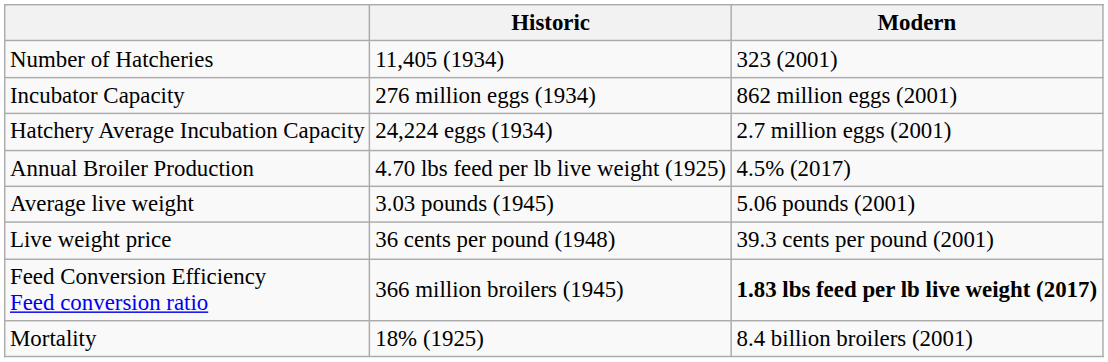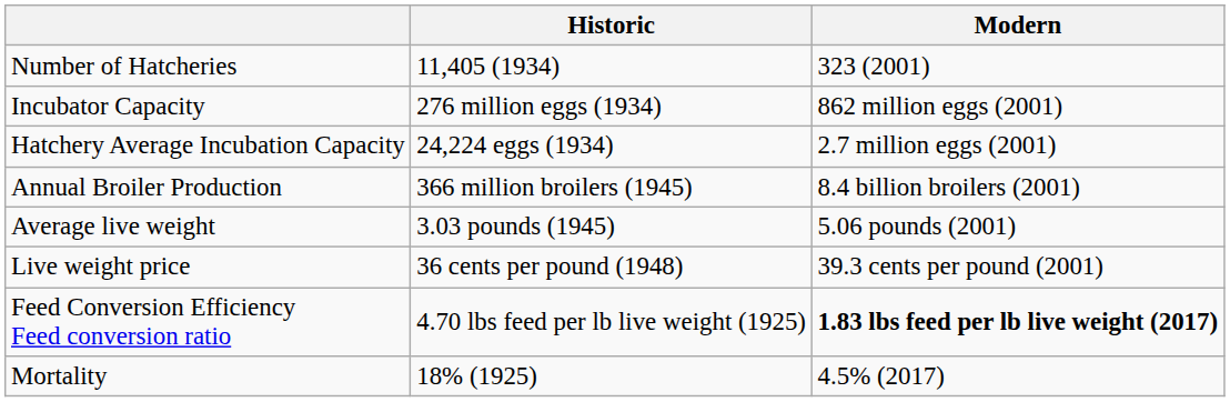Annual Broiler Production | Historic: 4.70 lbs feed per lb live weight (1925) -> 366 million broilers (1945)
Annual Broiler Production | Modern: 4.5% (2017) -> 8.4 billion broilers (2001)
Feed Conversion Efficiency Feed conversion ratio | Historic: 366 million broilers (1945) -> 4.70 lbs feed per lb live weight (1925)
Mortality | Modern: 8.4 billion broilers (2001) -> 4.5% (2017)
